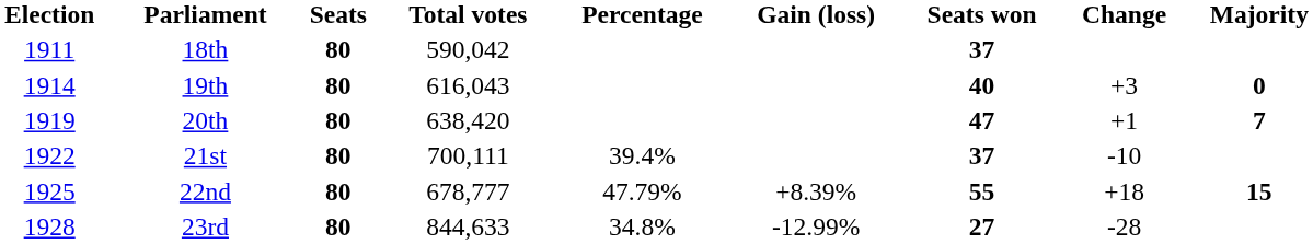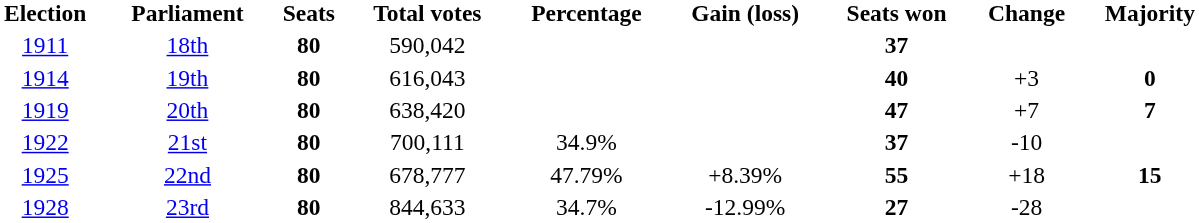20th | Change: +1 -> +7
21st | Percentage: 39.4% -> 34.9%
23rd | Percentage: 34.8% -> 34.7%
